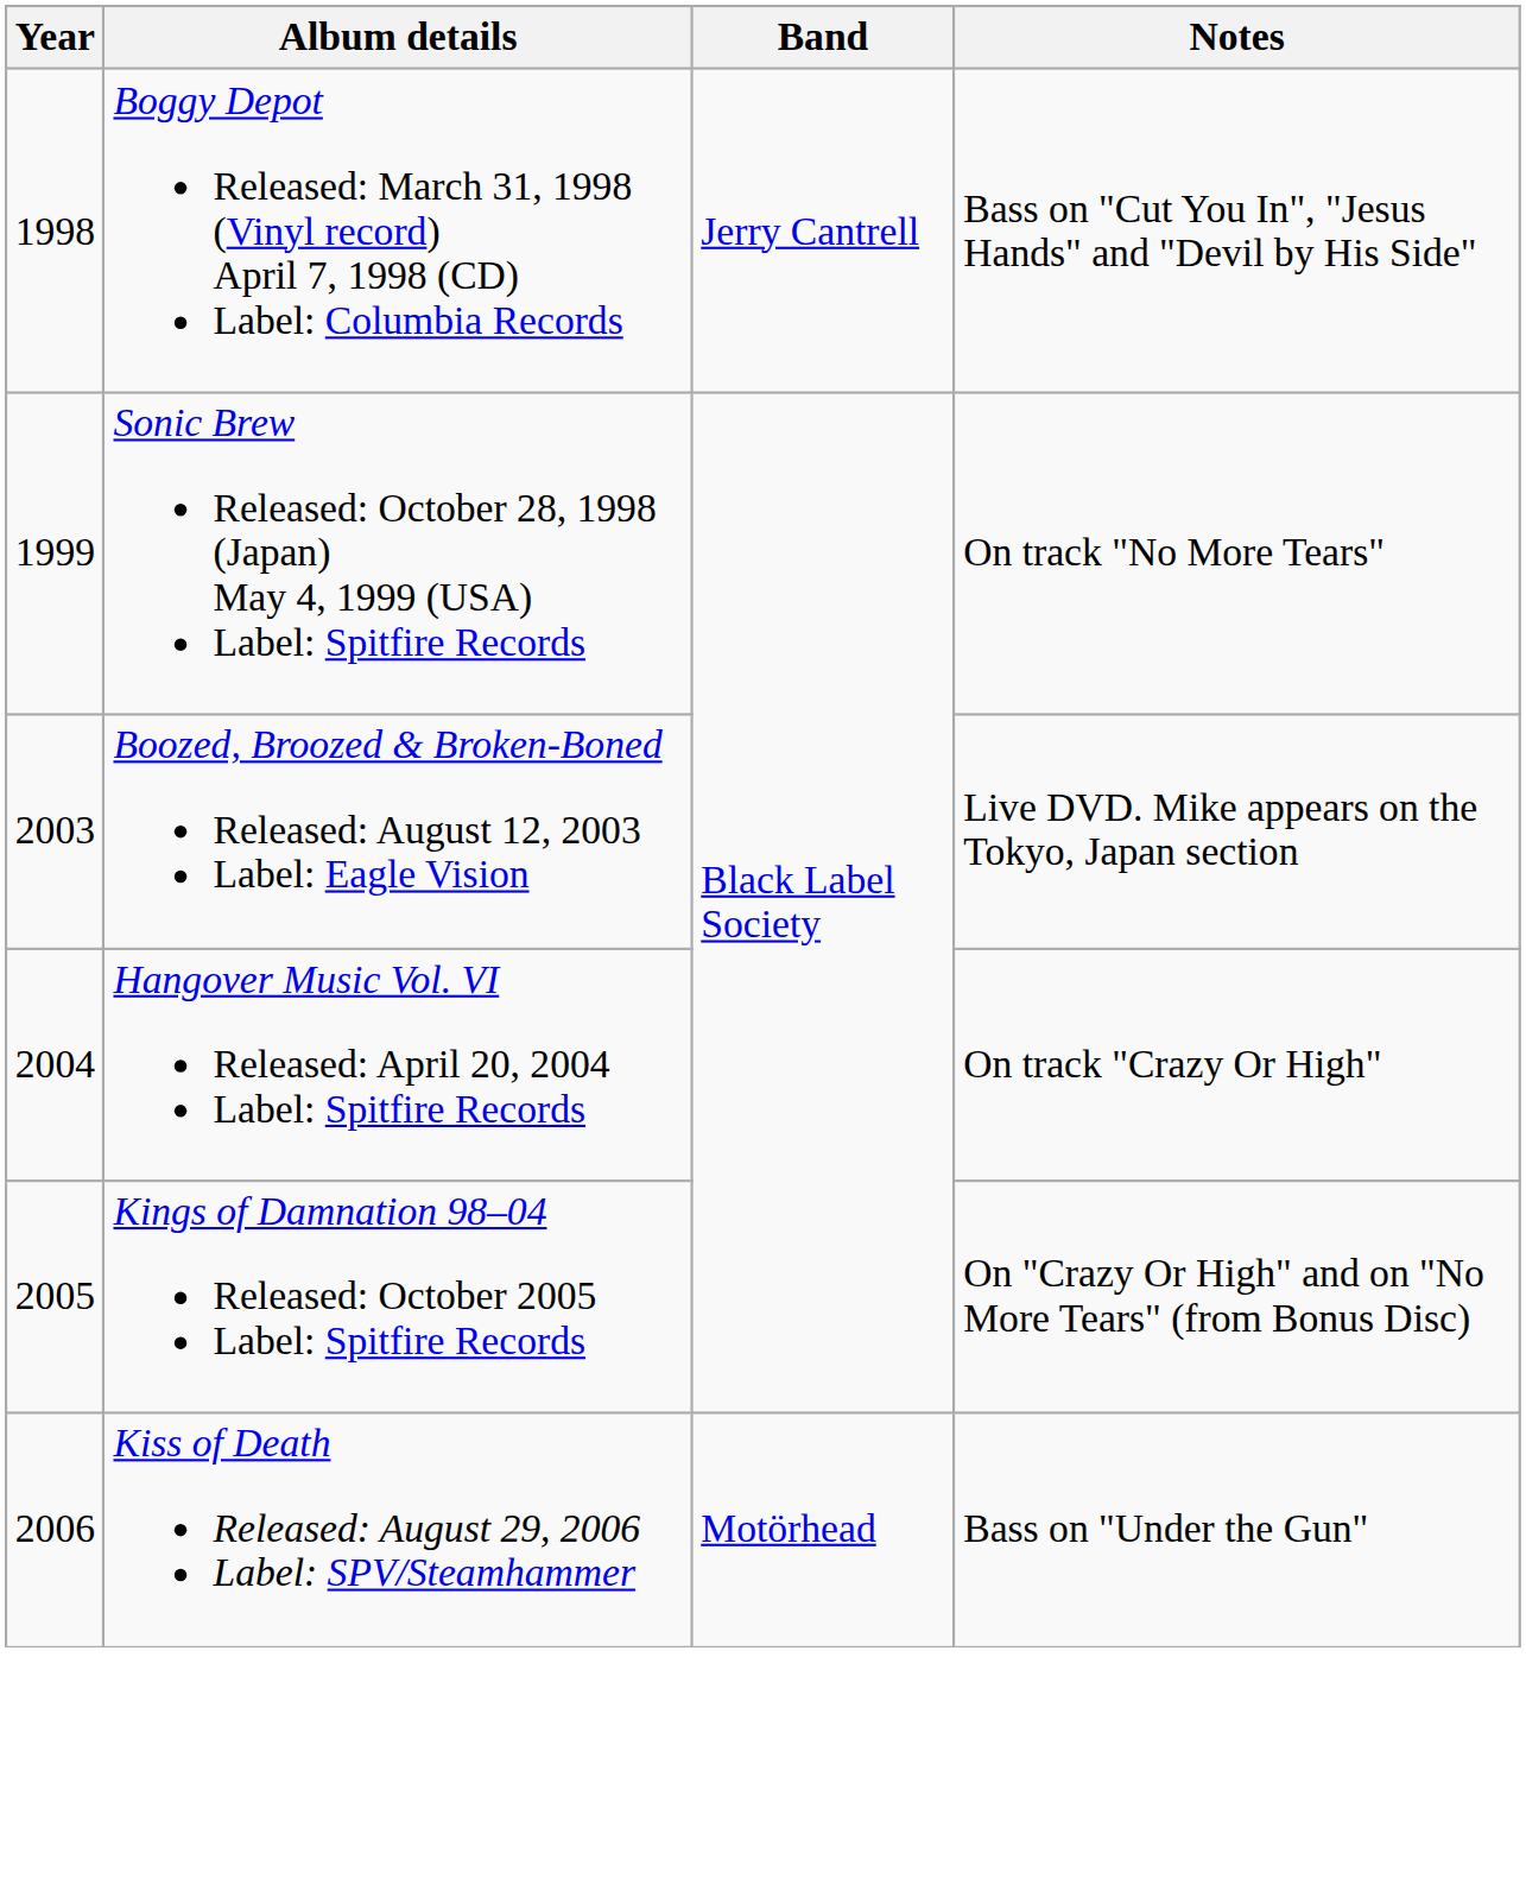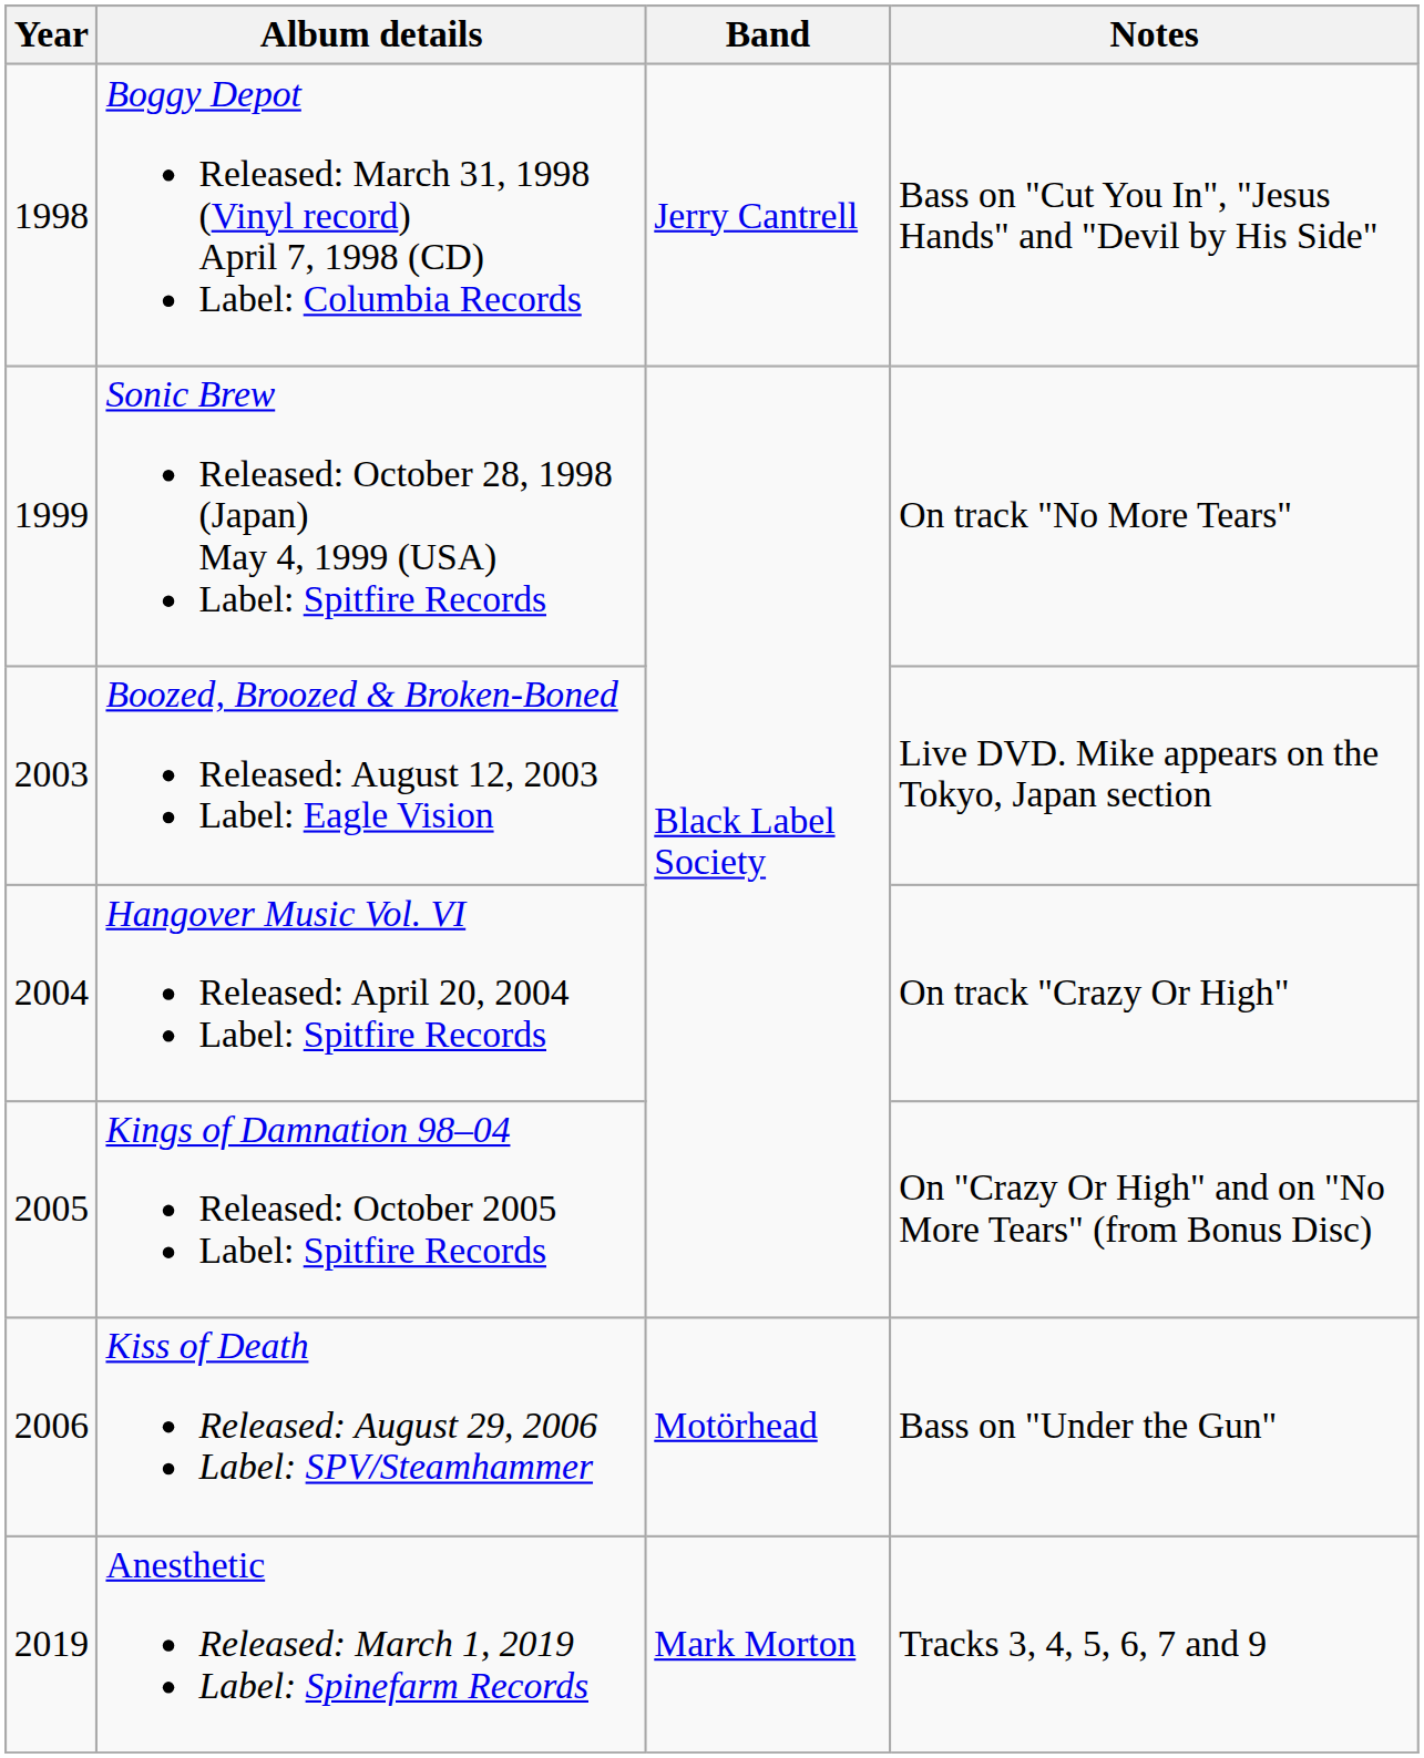+ row: 2019 | Anesthetic Released: March 1, 2019 Label: Spinefarm Records | Mark Morton | Tracks 3, 4, 5, 6, 7 and 9
